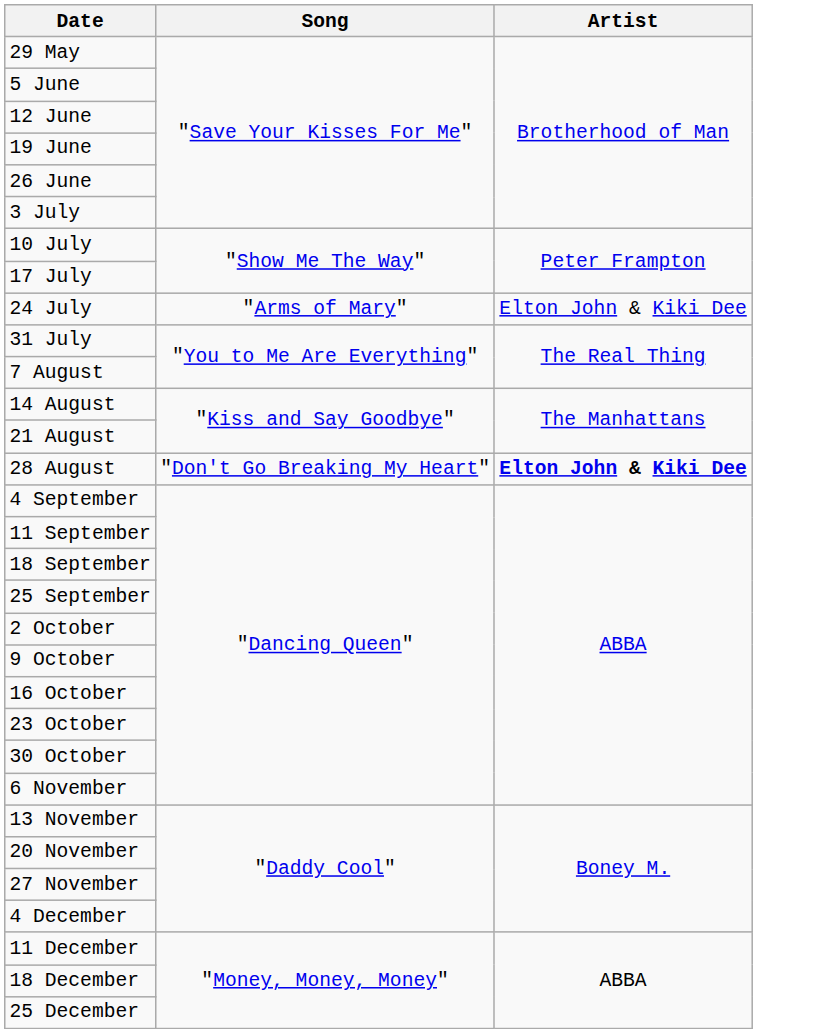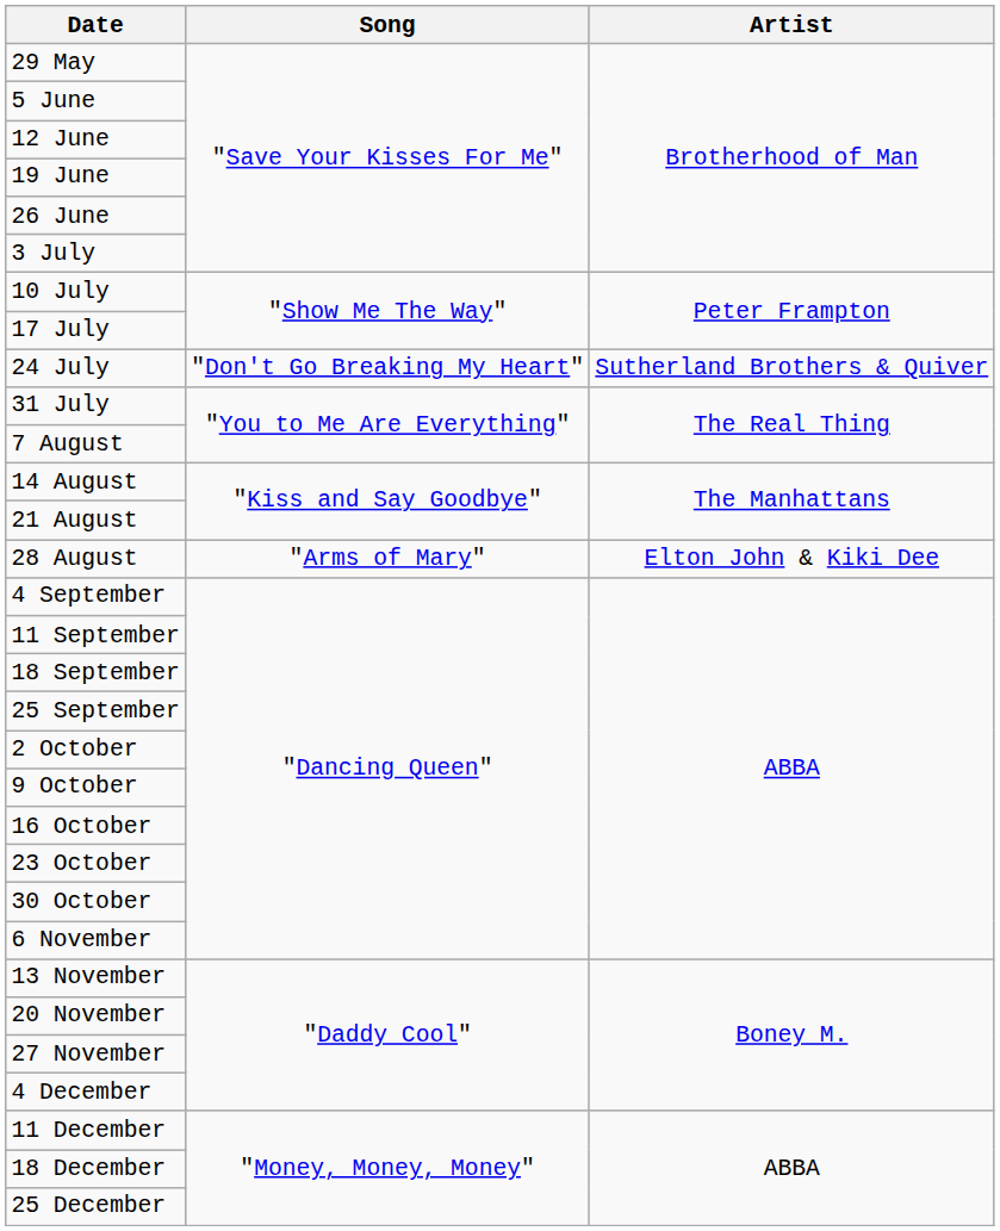24 July | Song: "Arms of Mary" -> "Don't Go Breaking My Heart"
24 July | Artist: Elton John & Kiki Dee -> Sutherland Brothers & Quiver
28 August | Song: "Don't Go Breaking My Heart" -> "Arms of Mary"
28 August | Artist: bold -> normal
